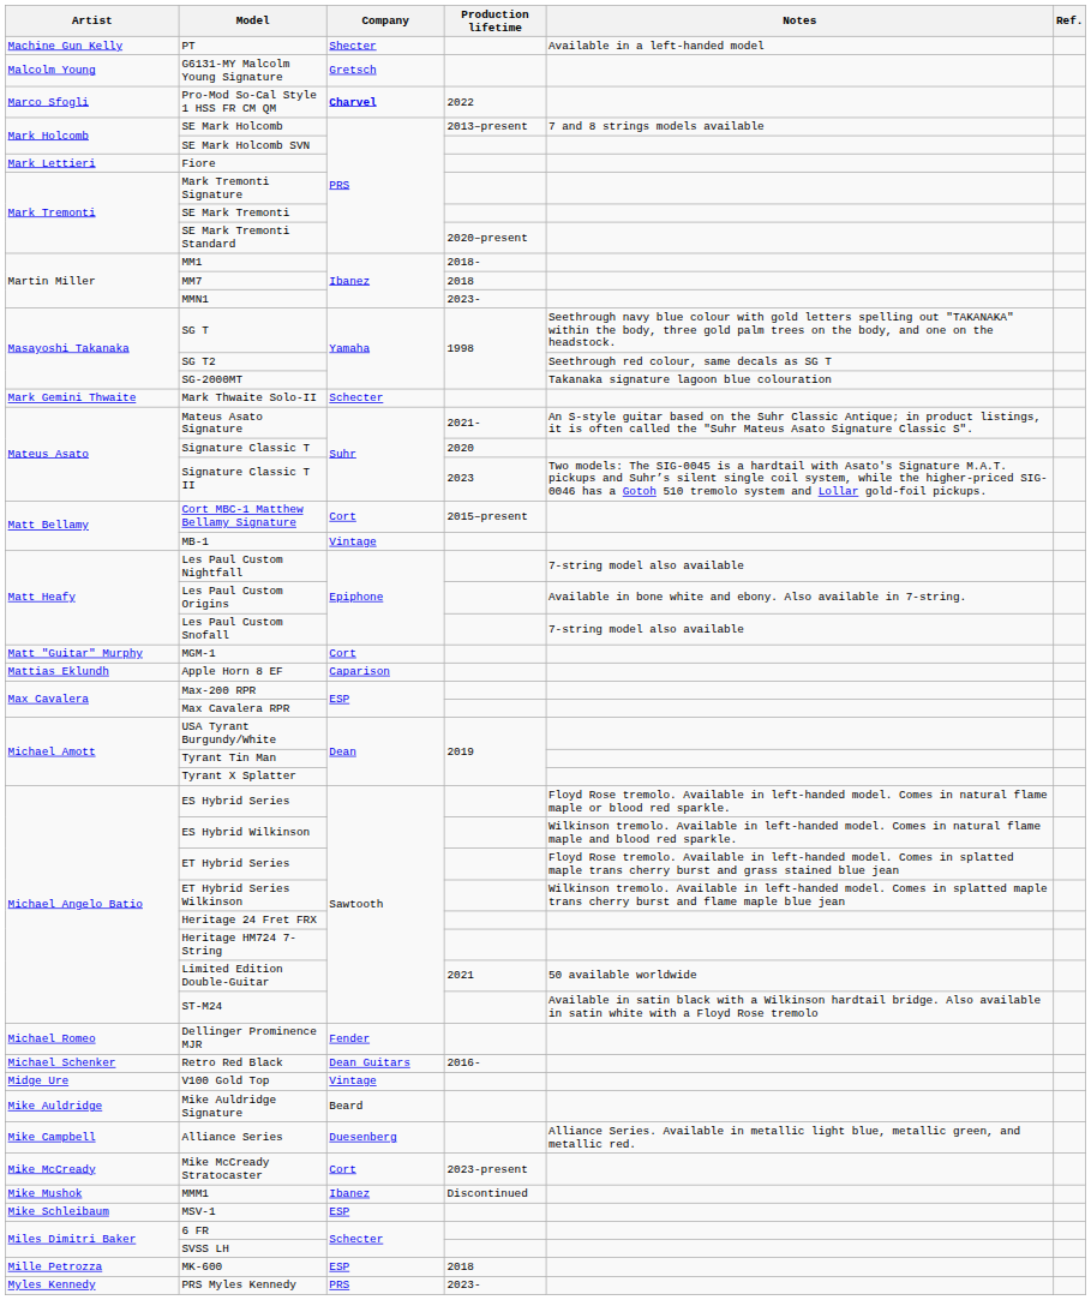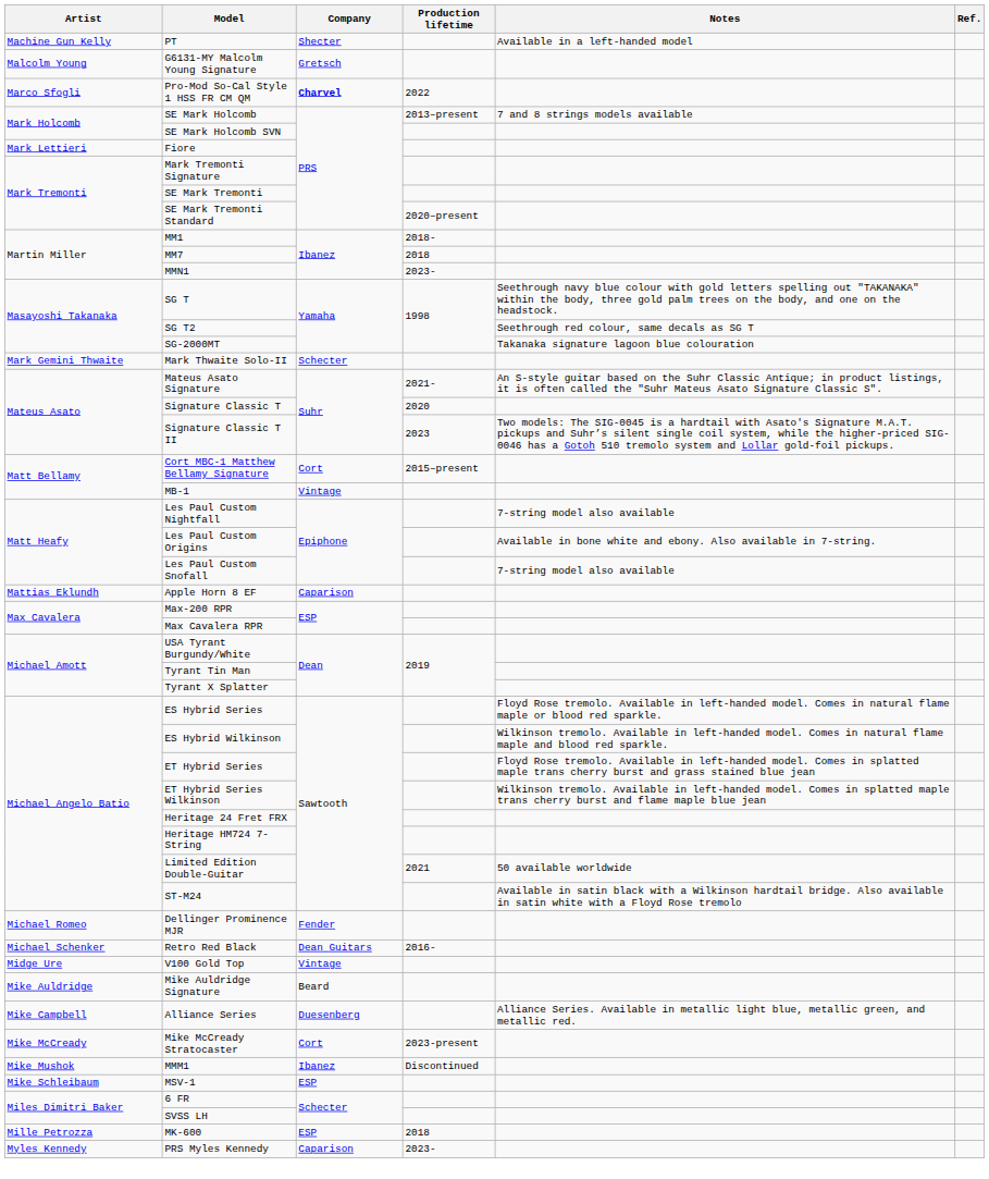- row: Matt "Guitar" Murphy | MGM-1 | Cort
PRS Myles Kennedy | Company: PRS -> Caparison
